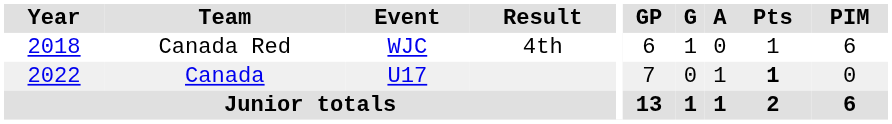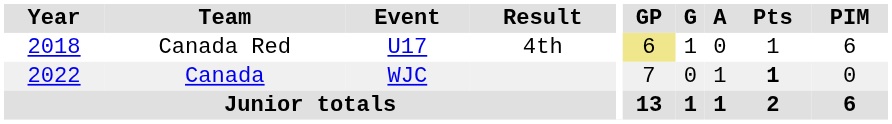Canada Red | Event: WJC -> U17
Canada Red | GP: no background -> khaki background
Canada | Event: U17 -> WJC
